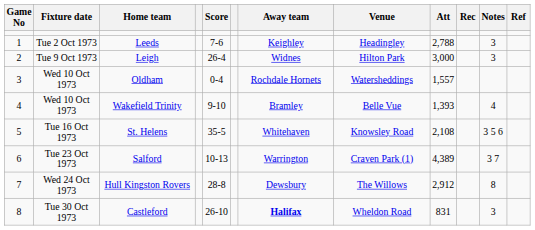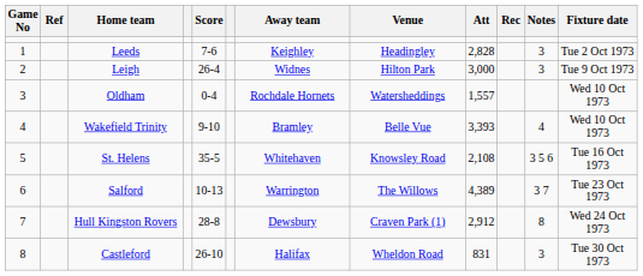columns swapped: Fixture date <-> Ref
Leeds | Att: 2,788 -> 2,828
Wakefield Trinity | Att: 1,393 -> 3,393
Salford | Venue: Craven Park (1) -> The Willows
Hull Kingston Rovers | Venue: The Willows -> Craven Park (1)
Castleford | Away team: bold -> normal
